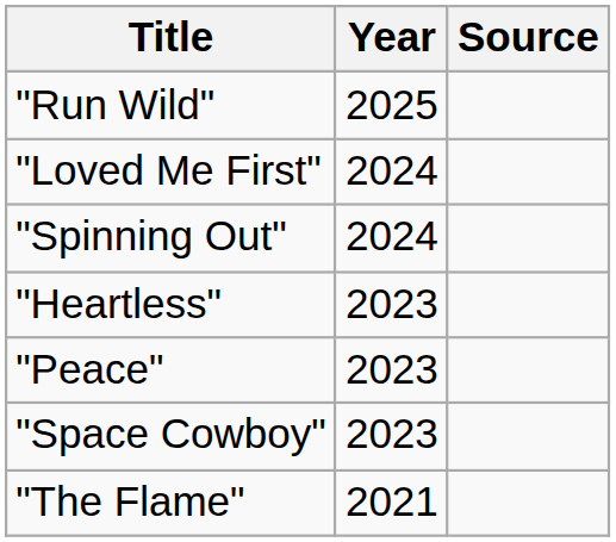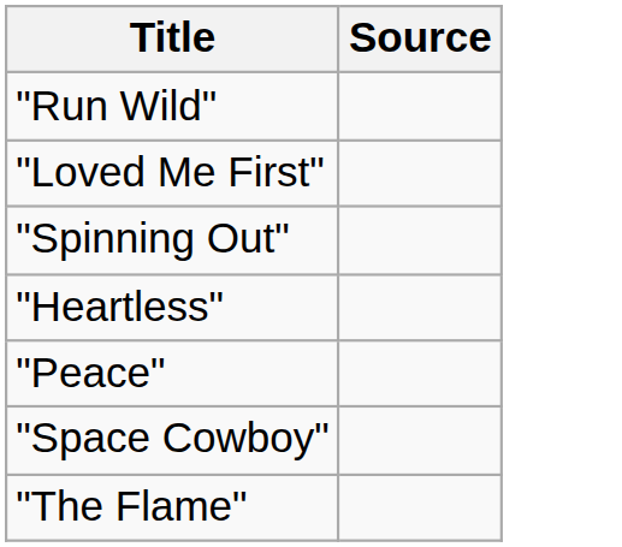- column: Year | 2025 | 2024 | 2024 | 2023 | 2023 | 2023 | 2021
